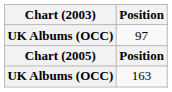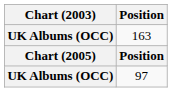rows swapped: 97 <-> 163
